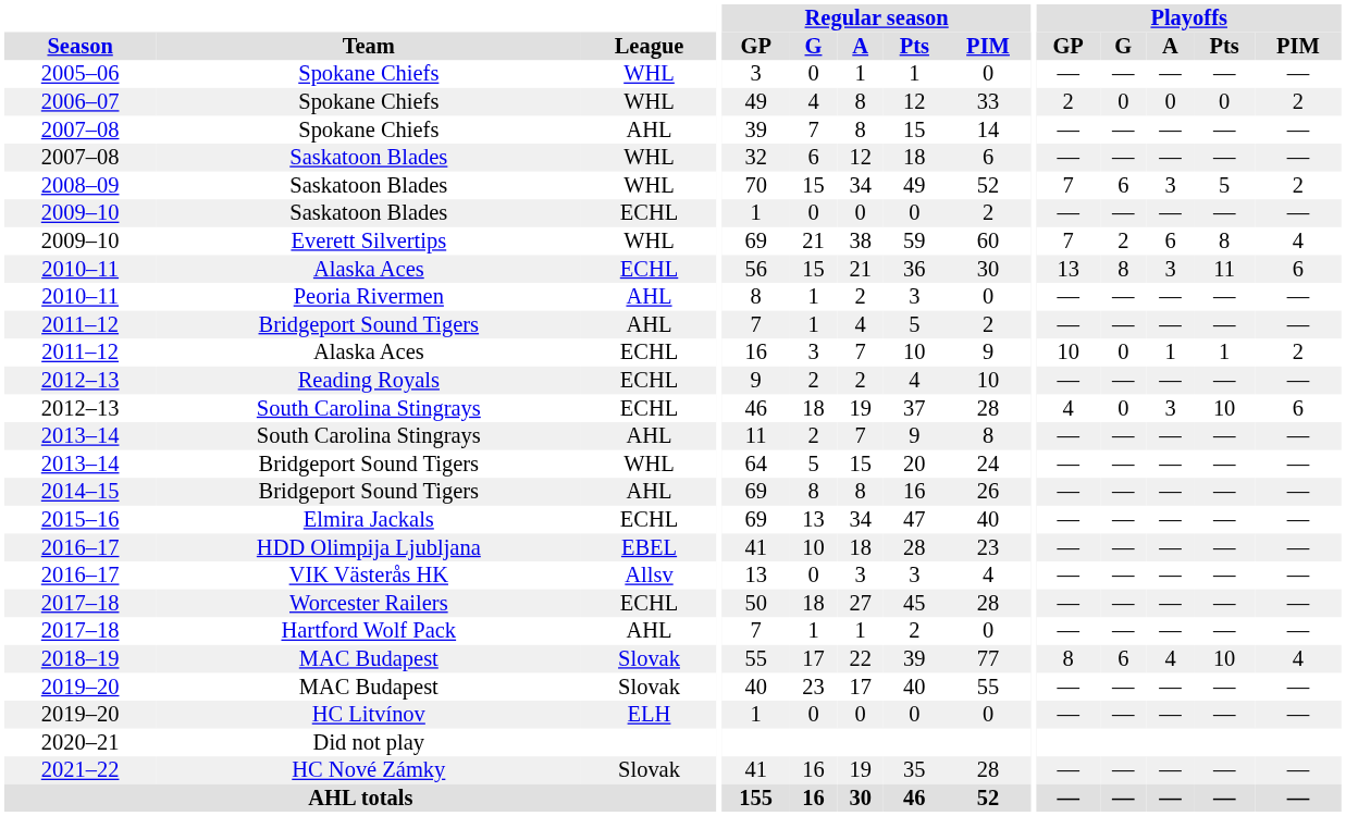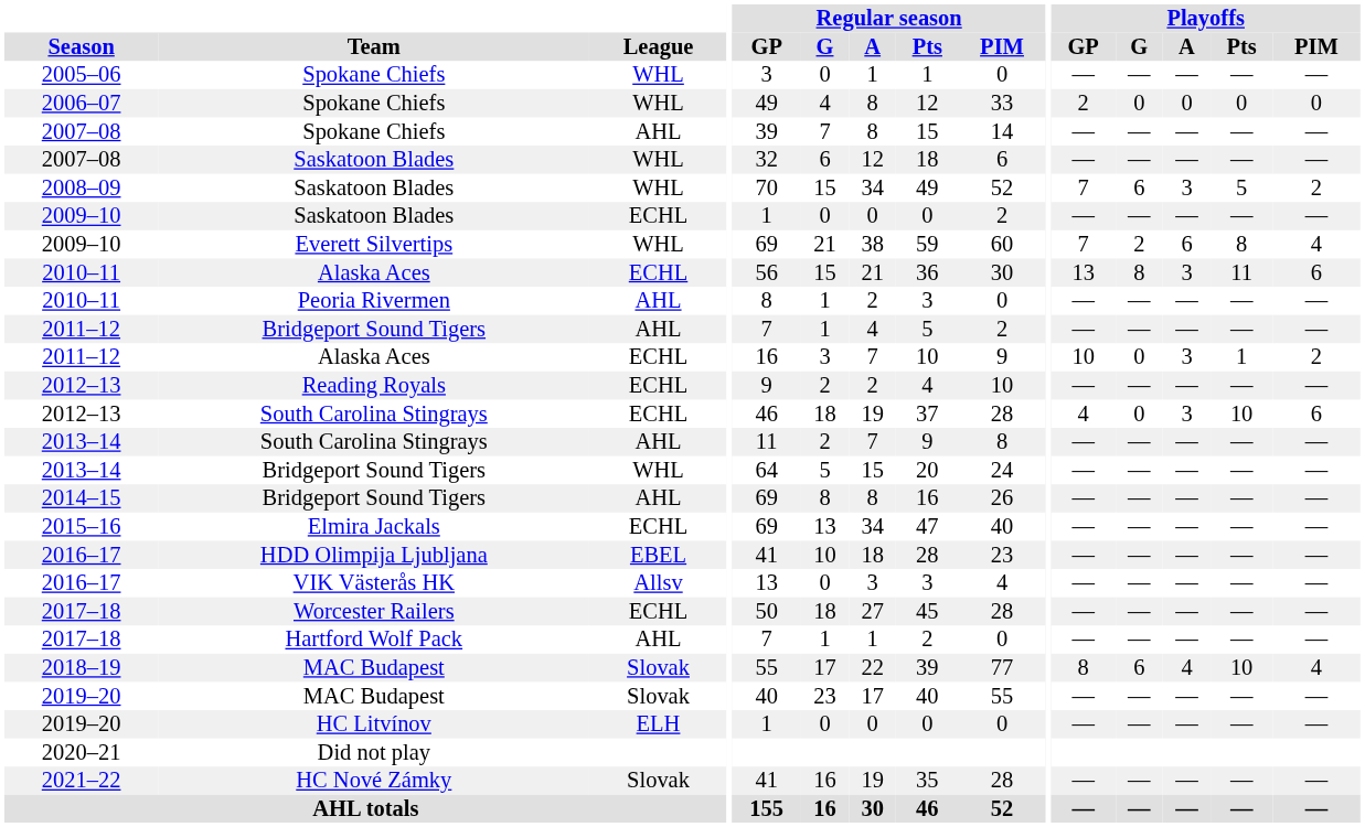2006–07 | Playoffs / PIM: 2 -> 0
2011–12 / Alaska Aces | Playoffs / A: 1 -> 3
